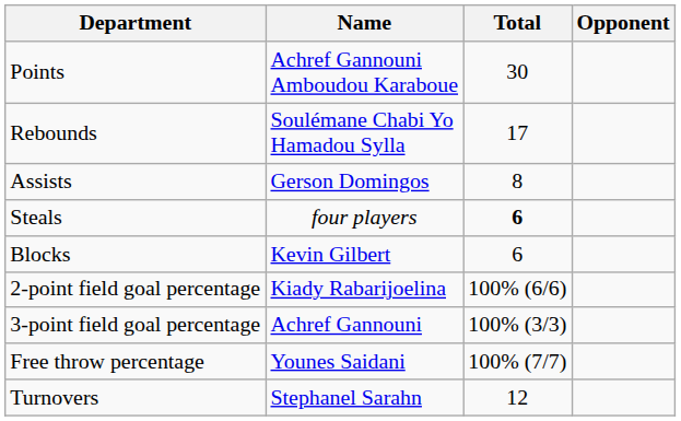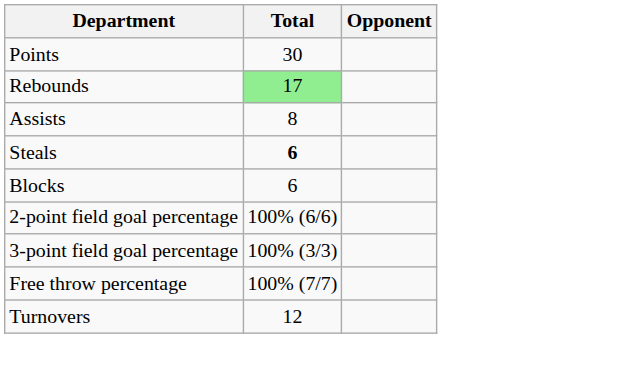- column: Name | Achref Gannouni Amboudou Karaboue | Soulémane Chabi Yo Hamadou Sylla | Gerson Domingos | four players | Kevin Gilbert | Kiady Rabarijoelina | Achref Gannouni | Younes Saidani | Stephanel Sarahn
Rebounds | Total: no background -> lightgreen background
